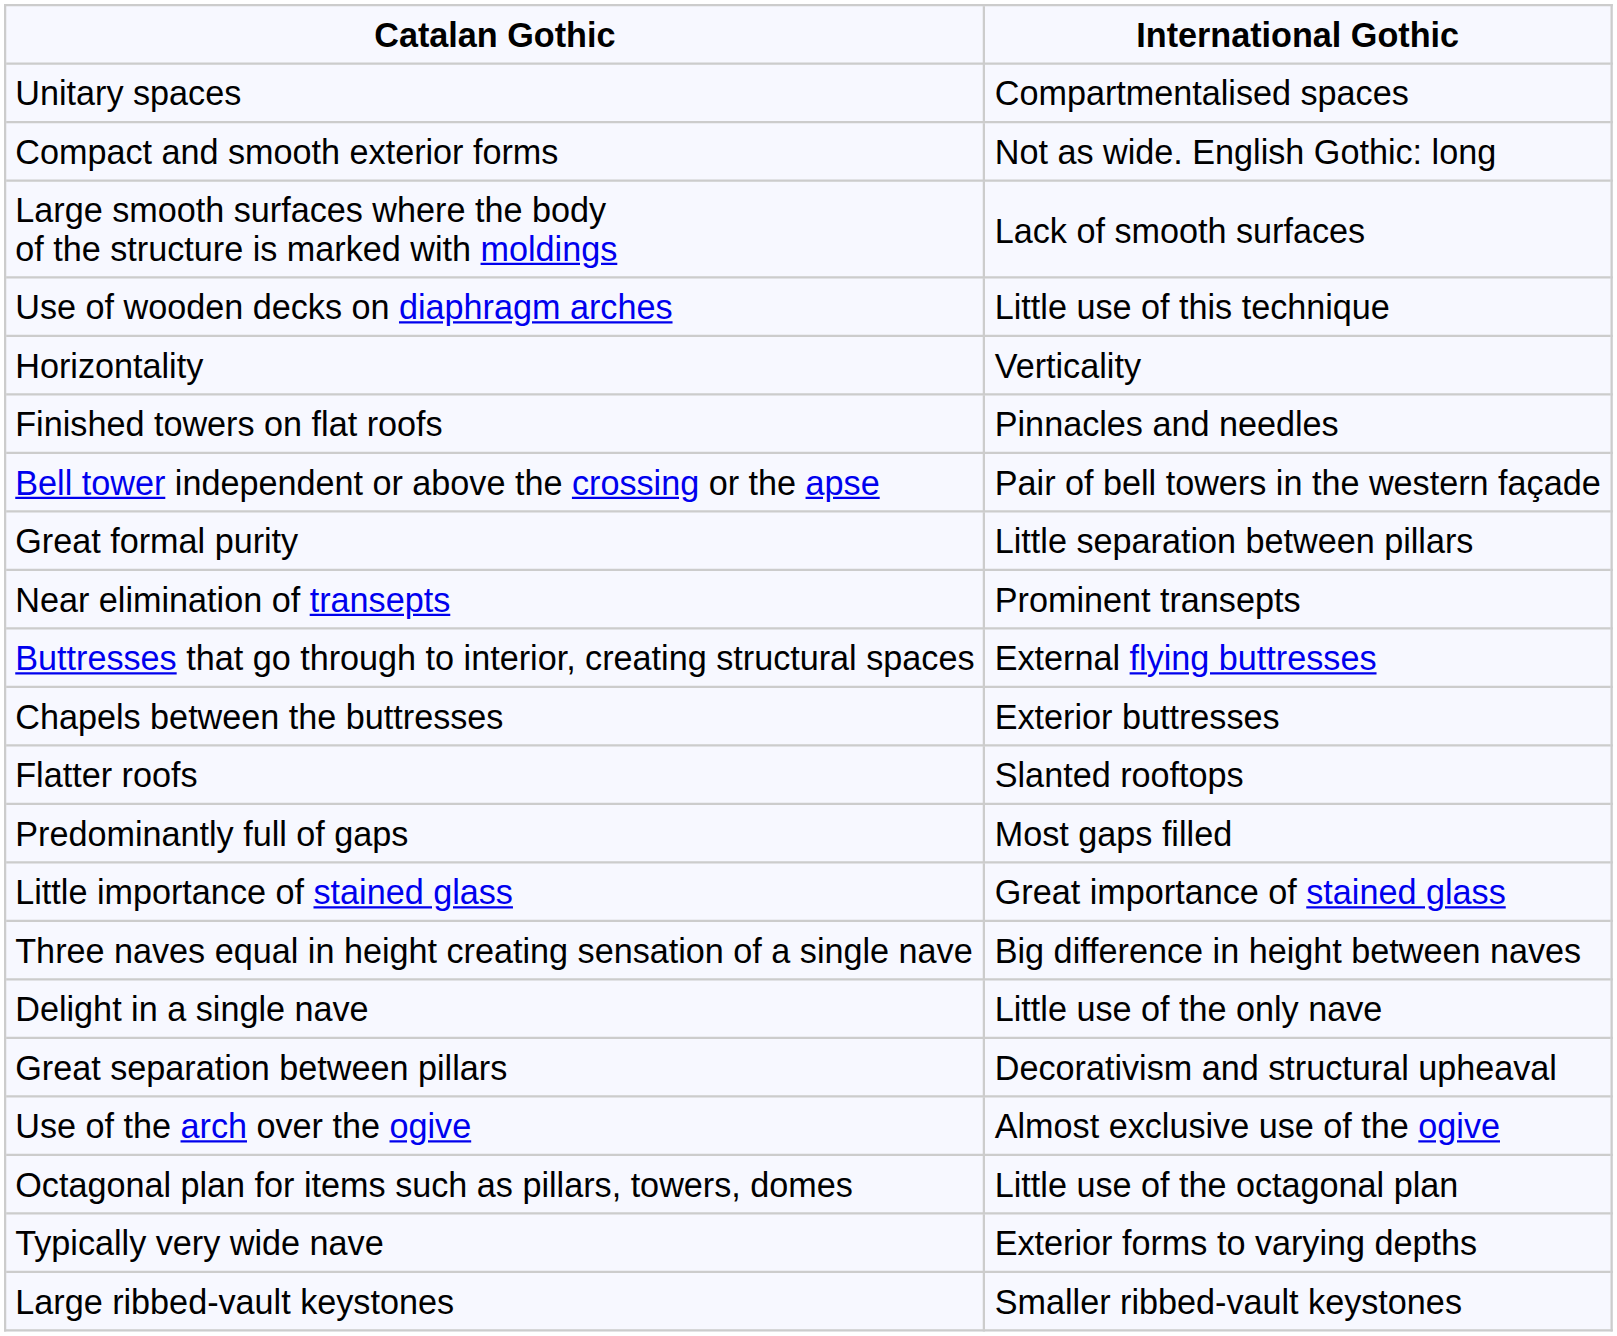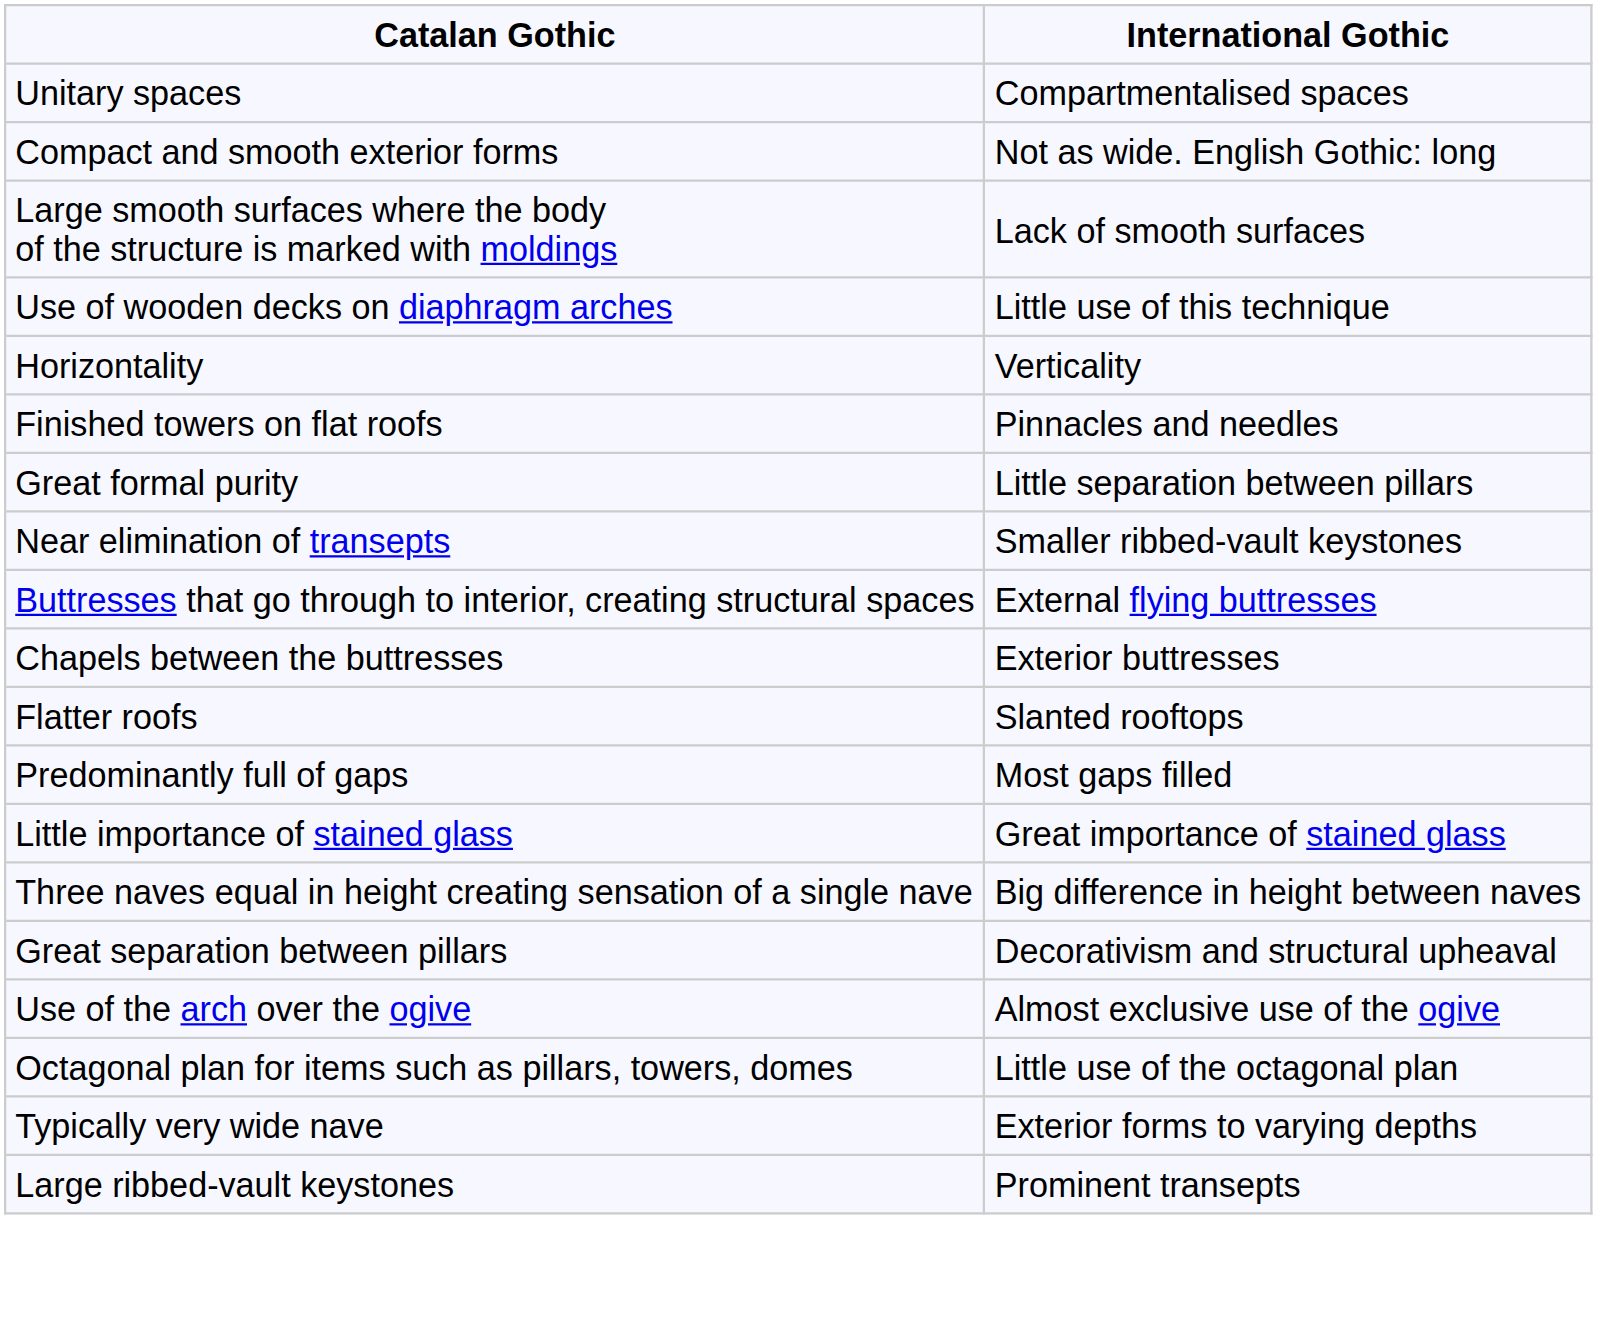- row: Bell tower independent or above the crossing or the apse | Pair of bell towers in the western façade
Near elimination of transepts | International Gothic: Prominent transepts -> Smaller ribbed-vault keystones
- row: Delight in a single nave | Little use of the only nave
Large ribbed-vault keystones | International Gothic: Smaller ribbed-vault keystones -> Prominent transepts
